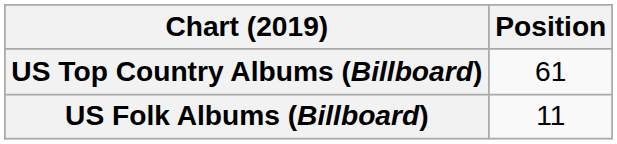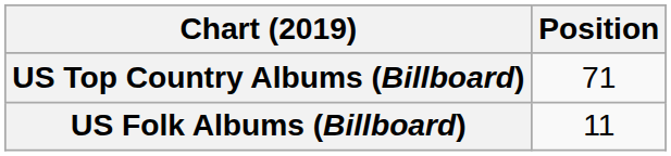US Top Country Albums (Billboard) | Position: 61 -> 71
